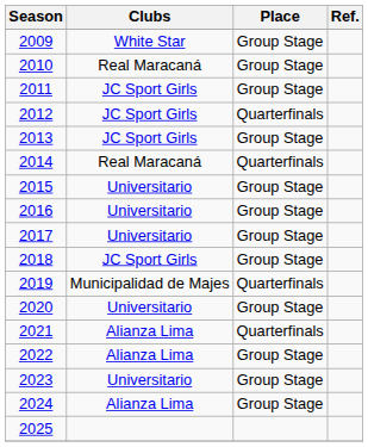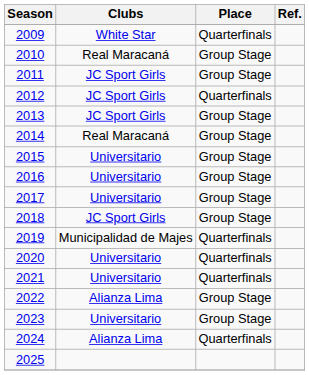2009 | Place: Group Stage -> Quarterfinals
2014 | Place: Quarterfinals -> Group Stage
2020 | Place: Group Stage -> Quarterfinals
2021 | Clubs: Alianza Lima -> Universitario
2024 | Place: Group Stage -> Quarterfinals
